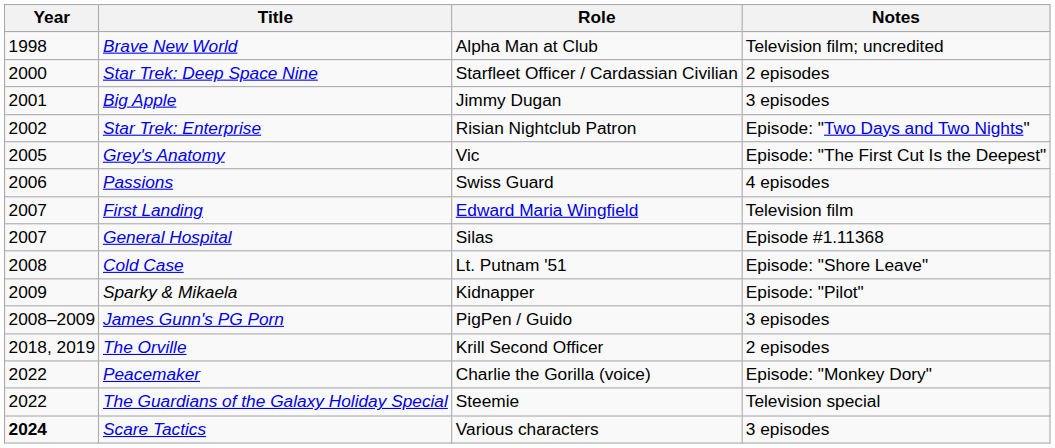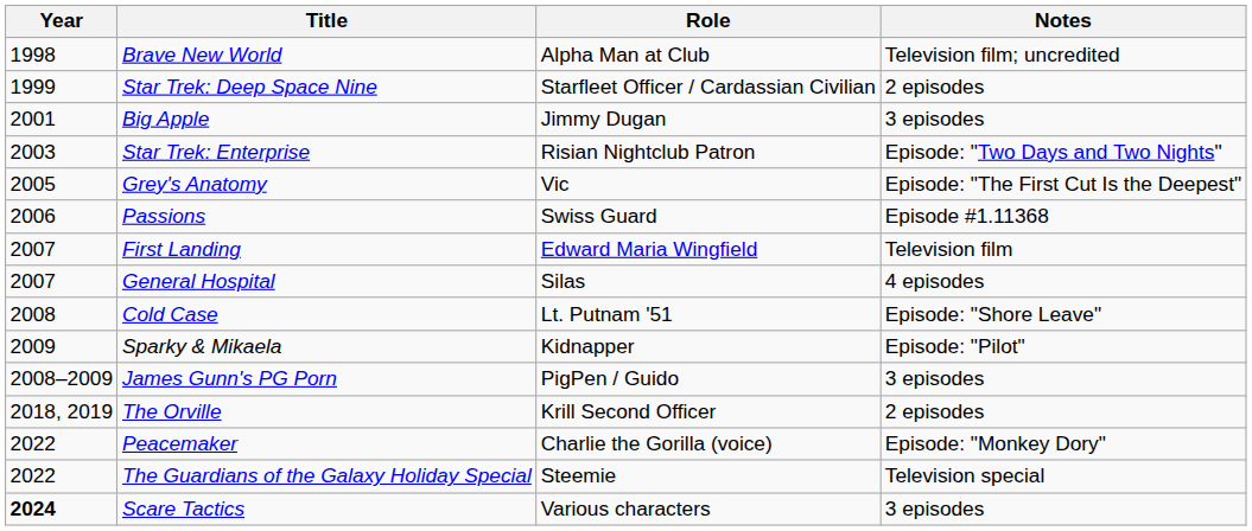Star Trek: Deep Space Nine | Year: 2000 -> 1999
Star Trek: Enterprise | Year: 2002 -> 2003
Passions | Notes: 4 episodes -> Episode #1.11368
General Hospital | Notes: Episode #1.11368 -> 4 episodes
